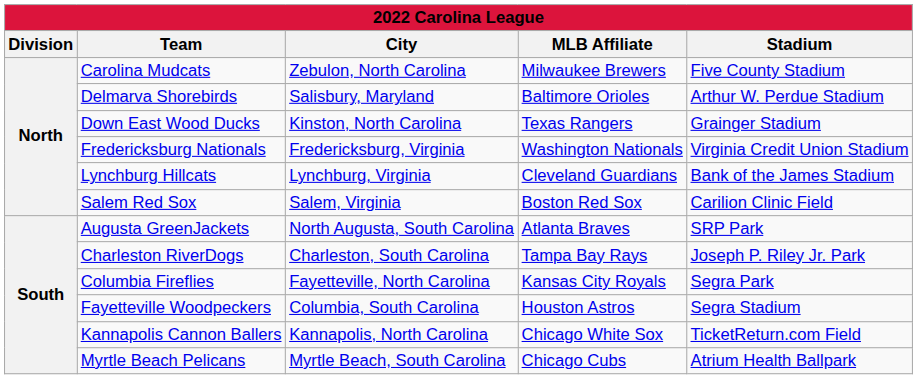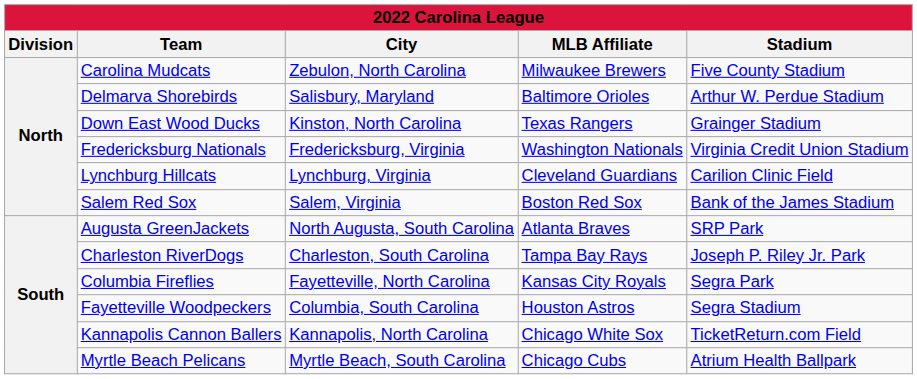Lynchburg Hillcats | Stadium: Bank of the James Stadium -> Carilion Clinic Field
Salem Red Sox | Stadium: Carilion Clinic Field -> Bank of the James Stadium
